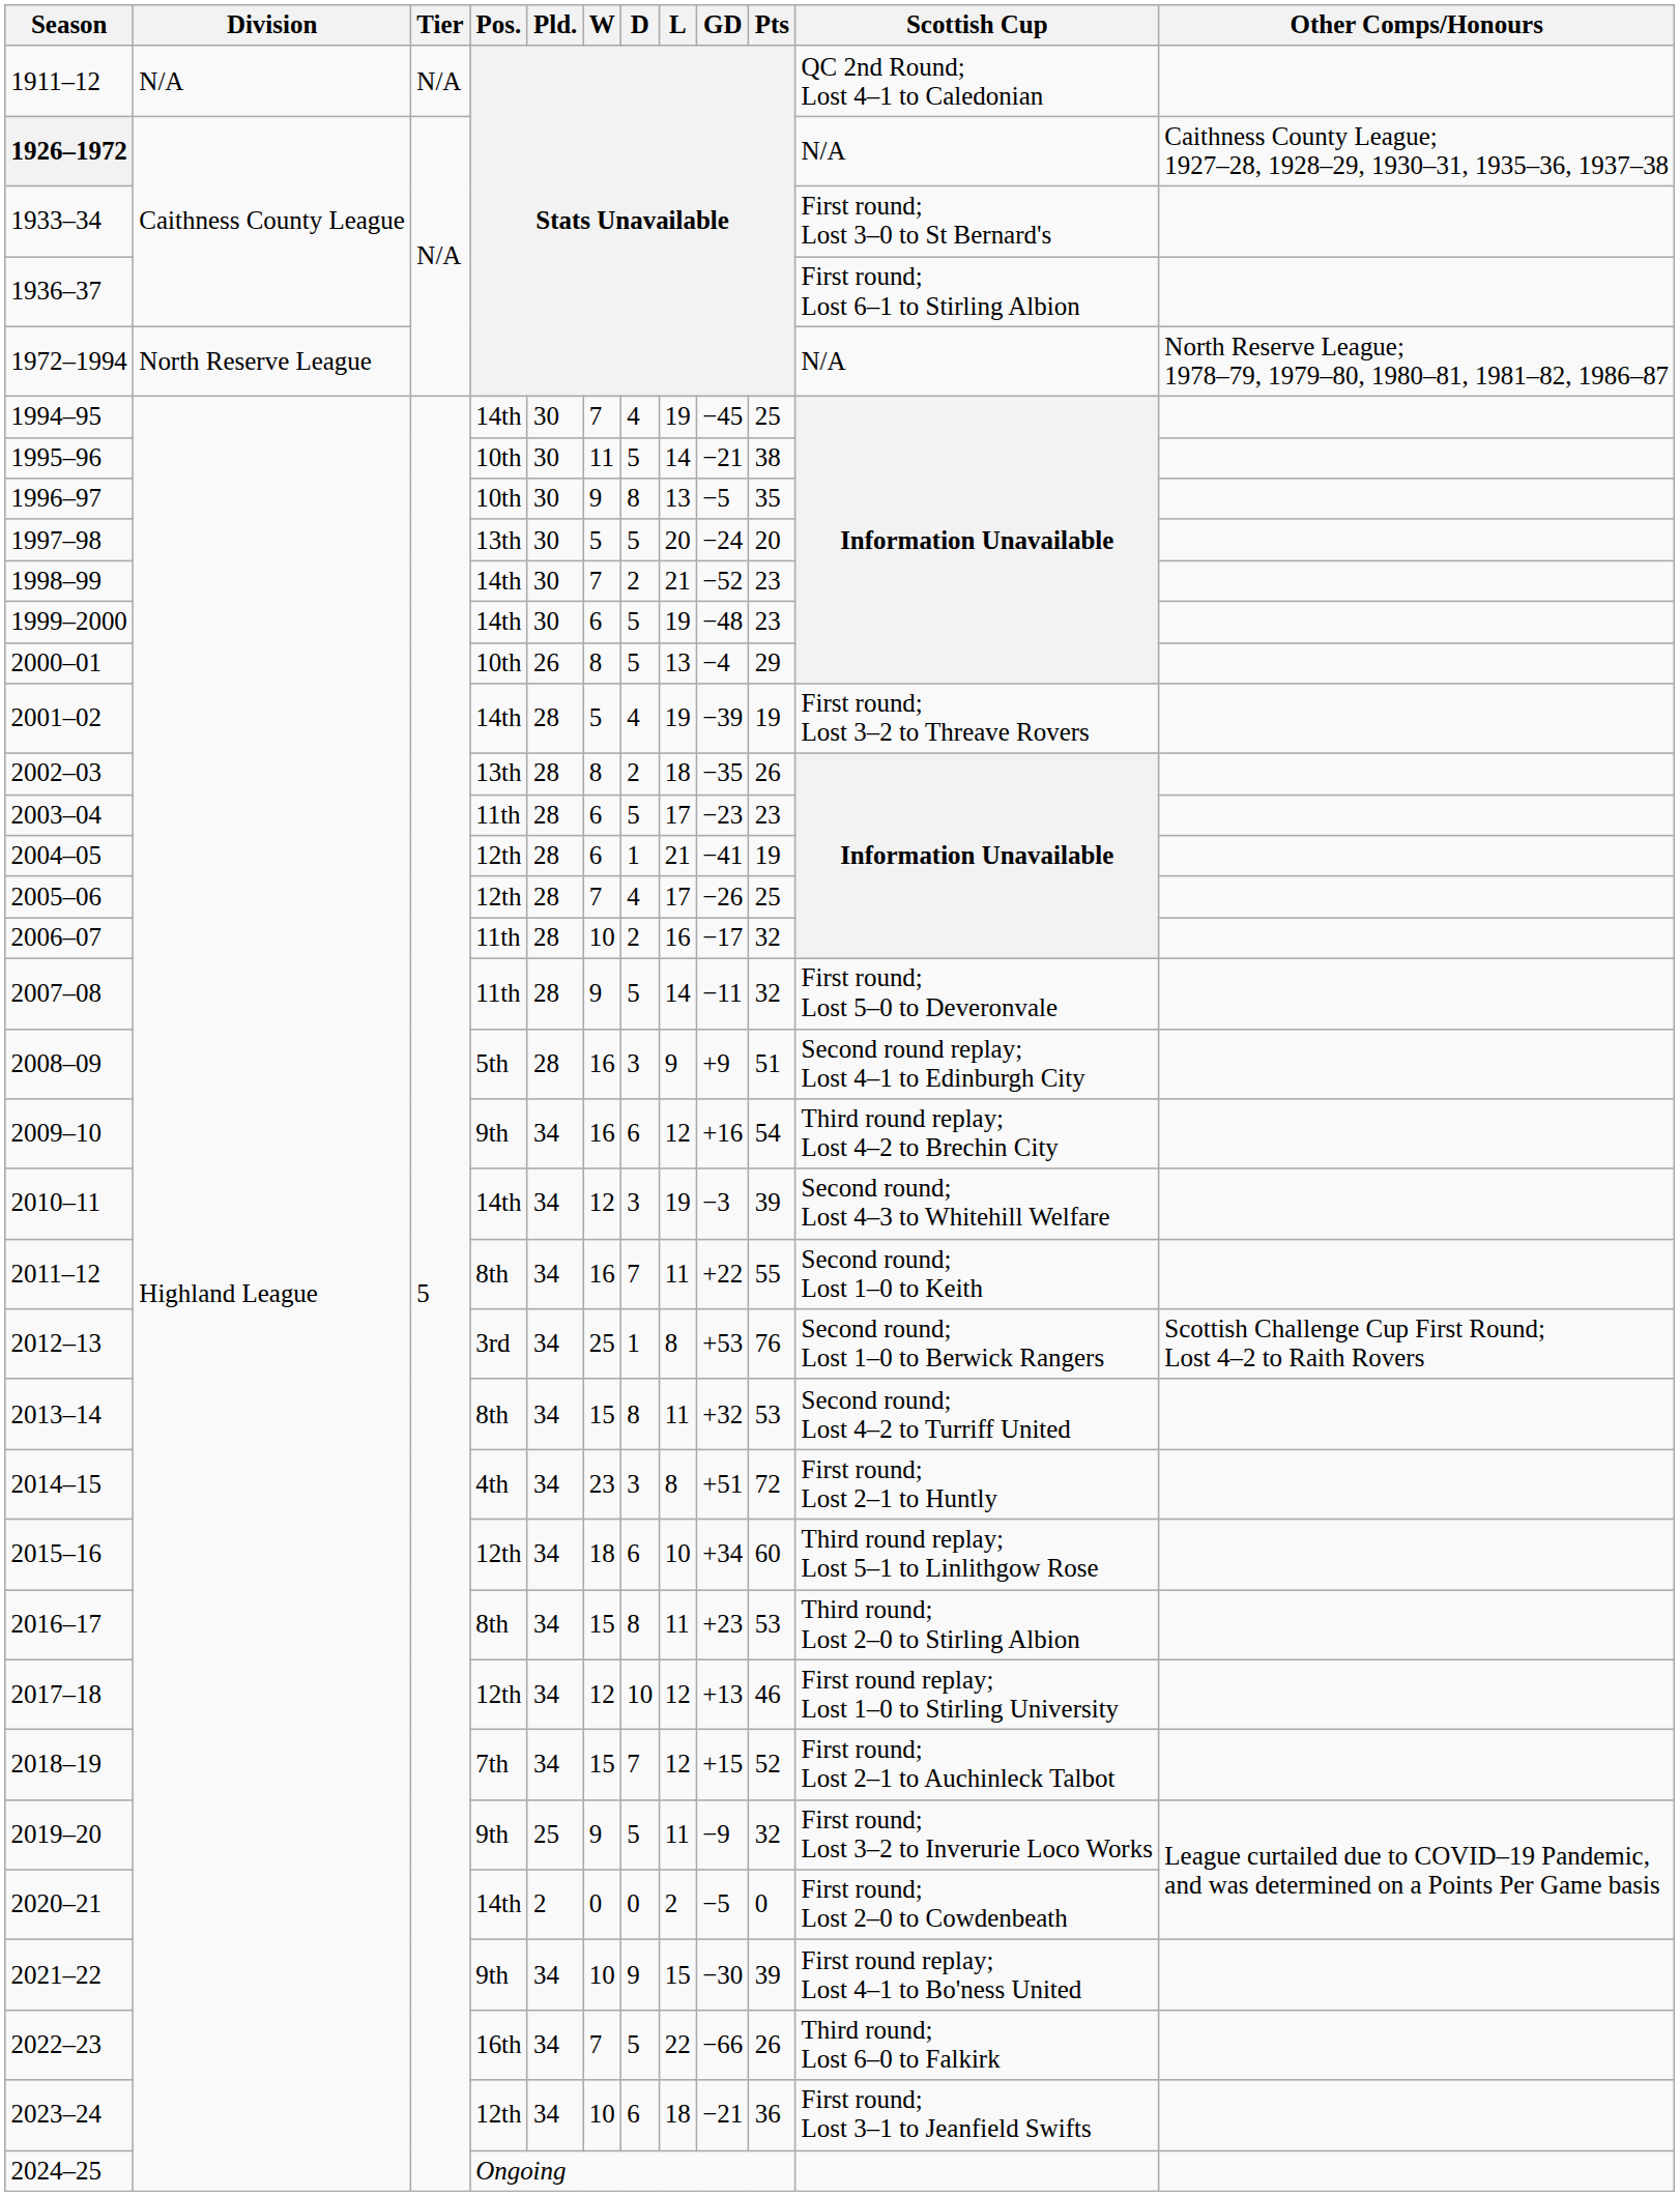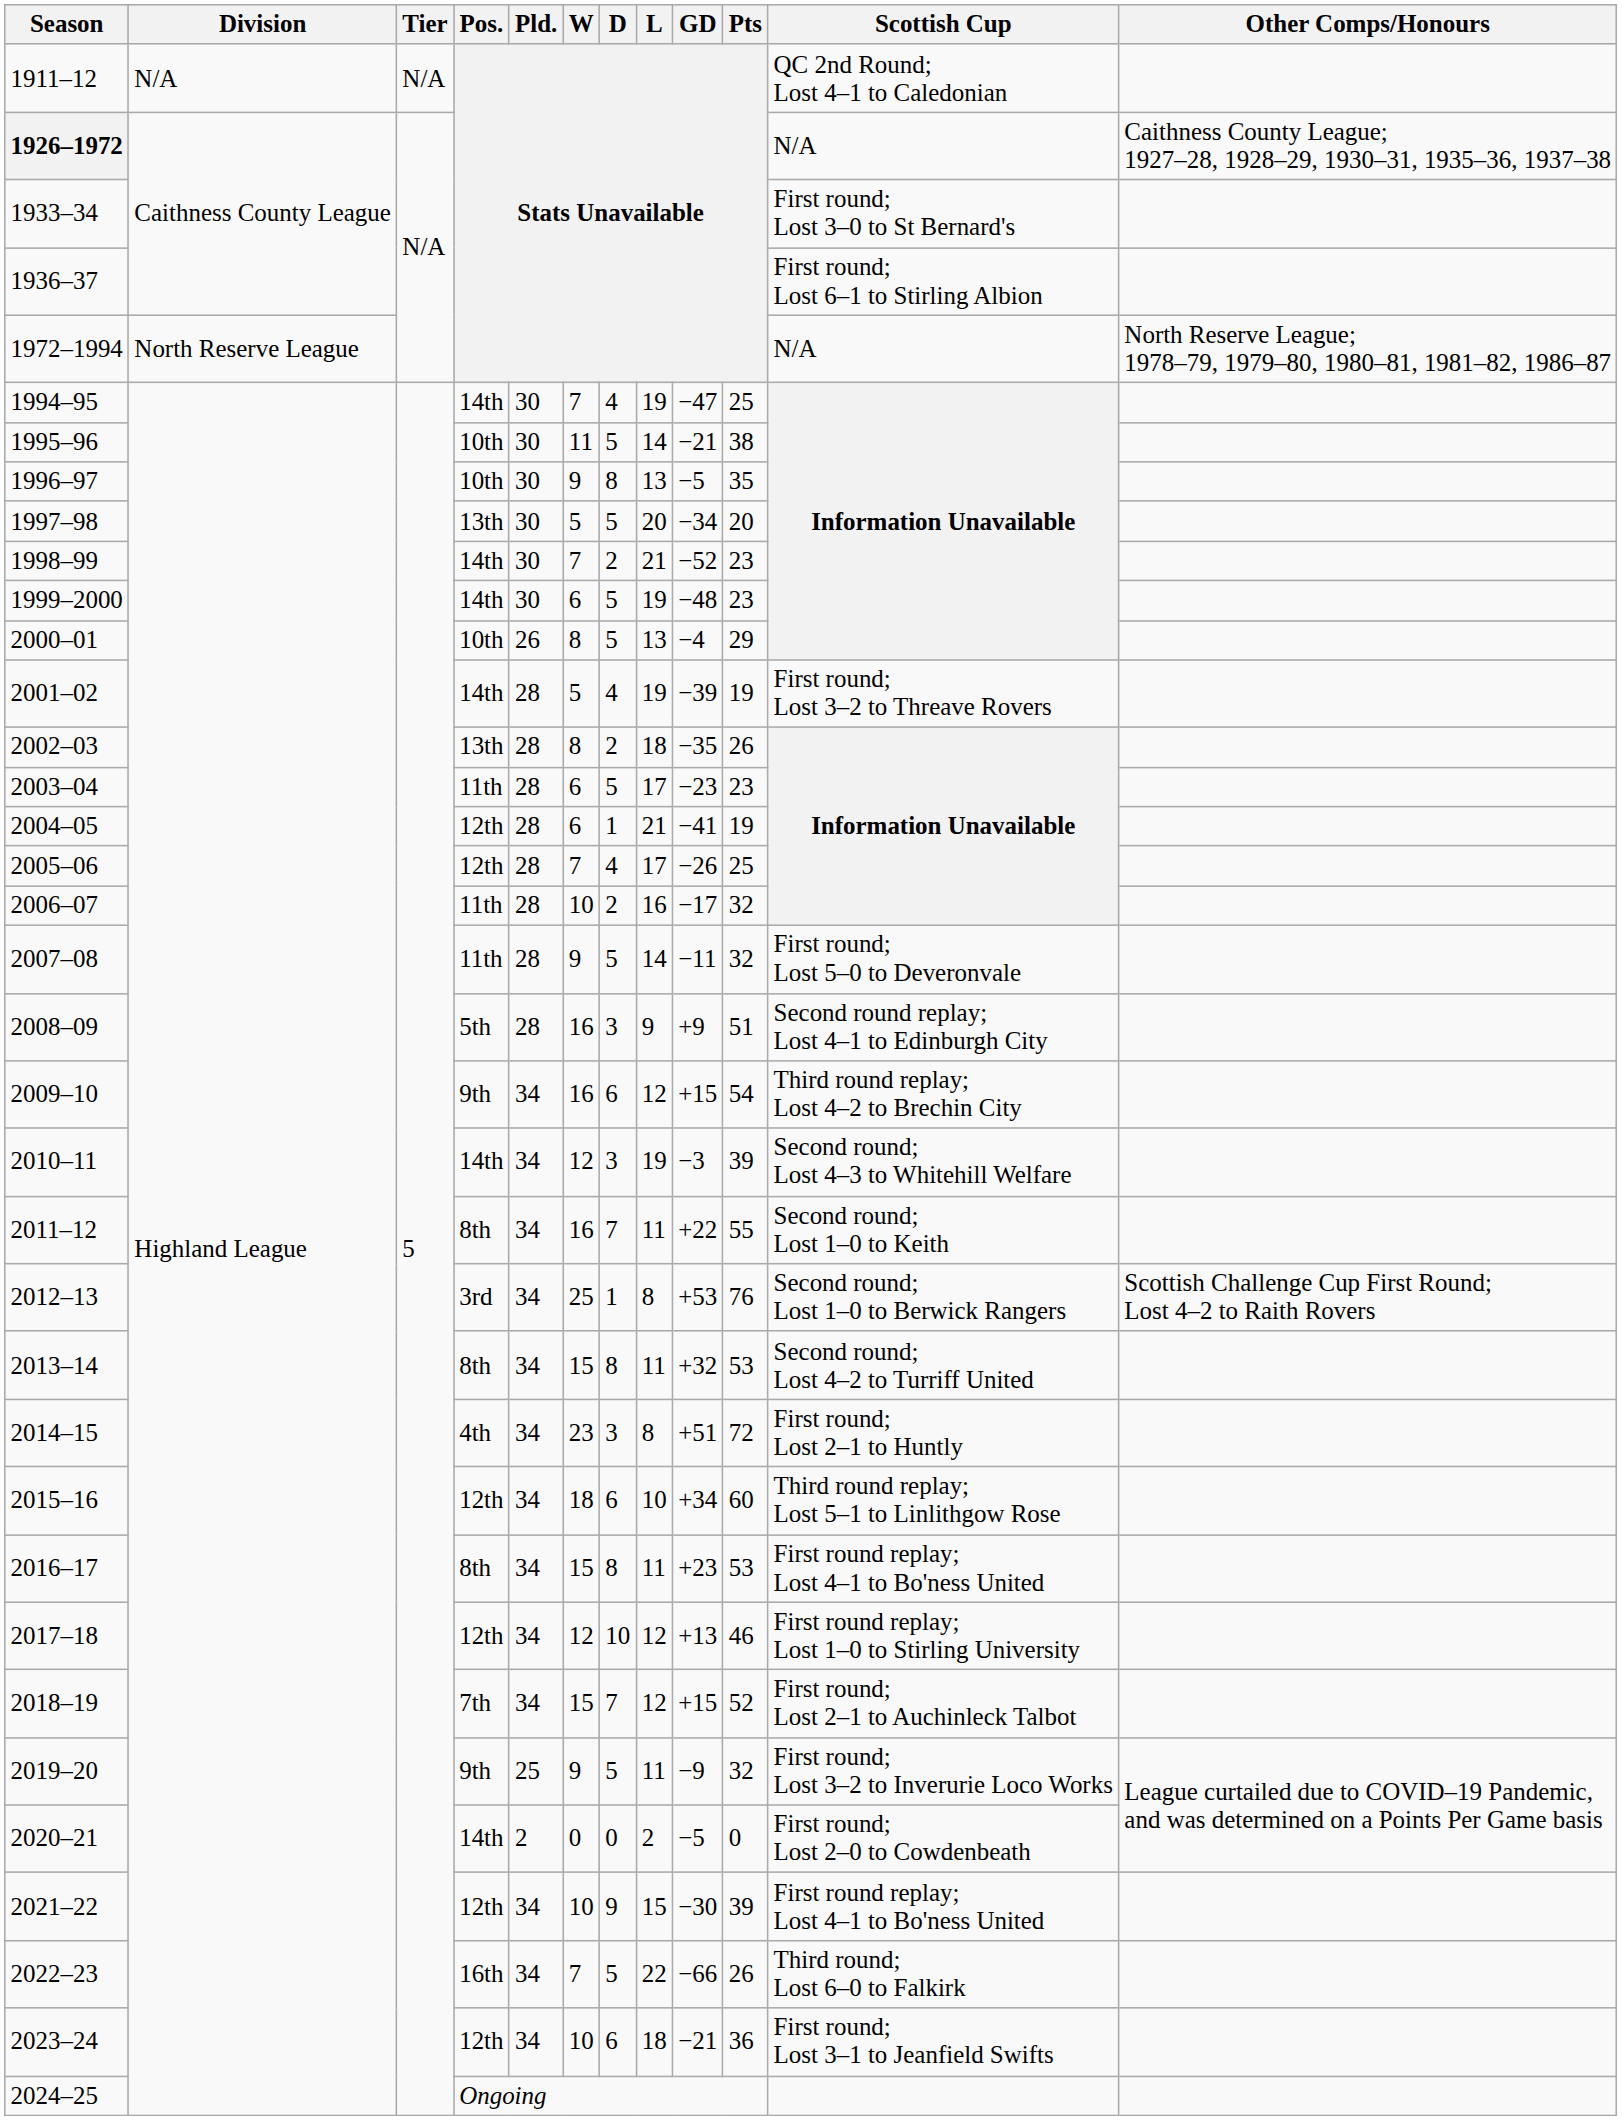1994–95 | GD: −45 -> −47
1997–98 | GD: −24 -> −34
2009–10 | GD: +16 -> +15
2016–17 | Scottish Cup: Third round; Lost 2–0 to Stirling Albion -> First round replay; Lost 4–1 to Bo'ness United
2021–22 | Pos.: 9th -> 12th
